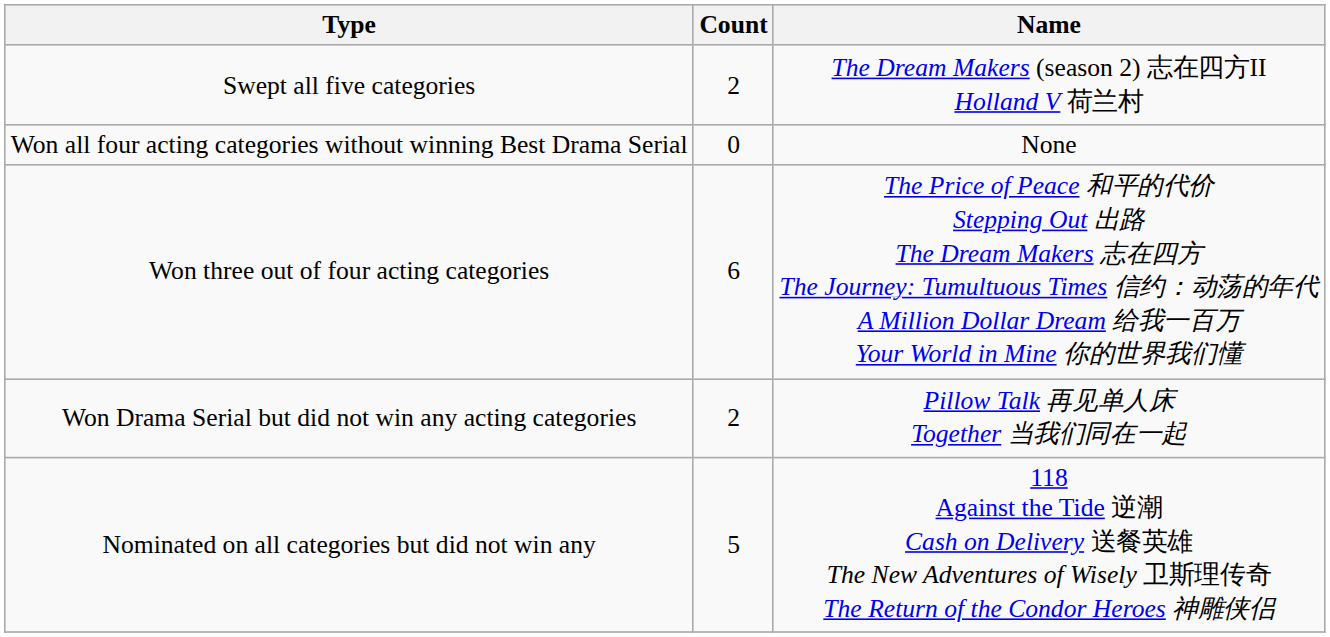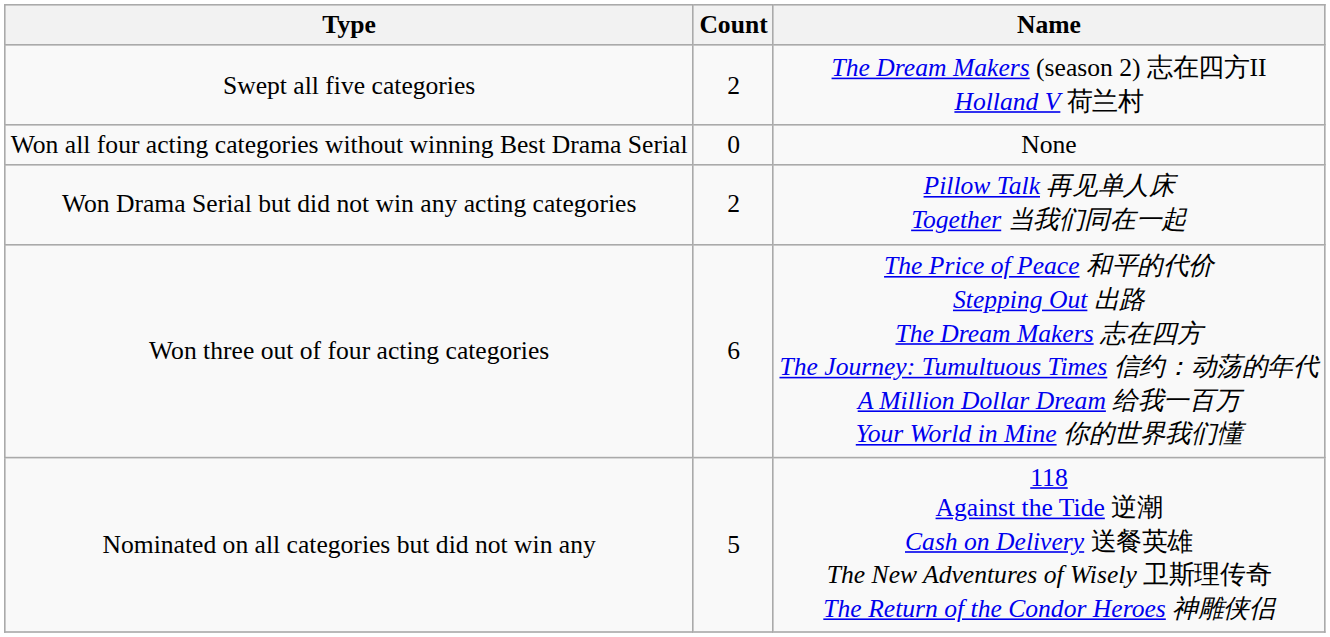rows swapped: Won three out of four acting categories <-> Won Drama Serial but did not win any acting categories
